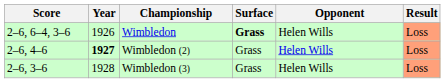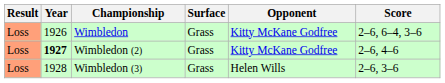columns swapped: Result <-> Score
Wimbledon | Surface: bold -> normal
Wimbledon | Opponent: Helen Wills -> Kitty McKane Godfree
Wimbledon (2) | Opponent: Helen Wills -> Kitty McKane Godfree
